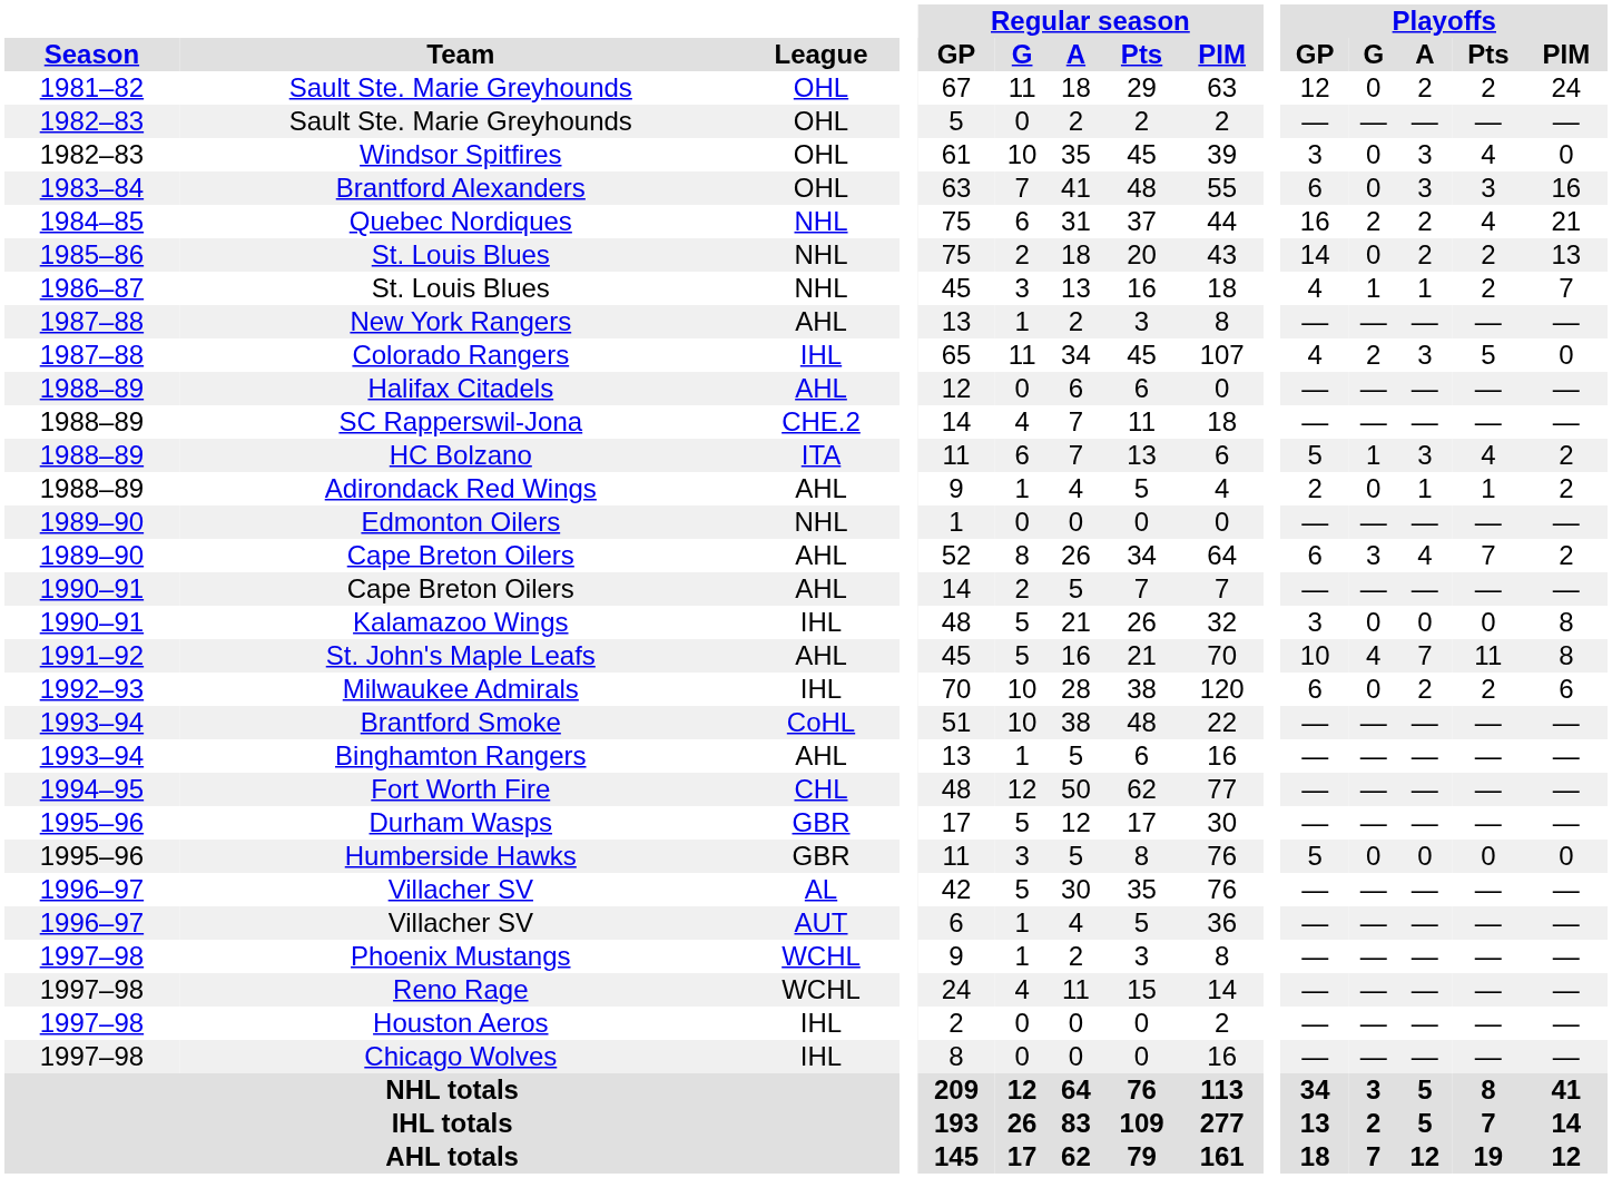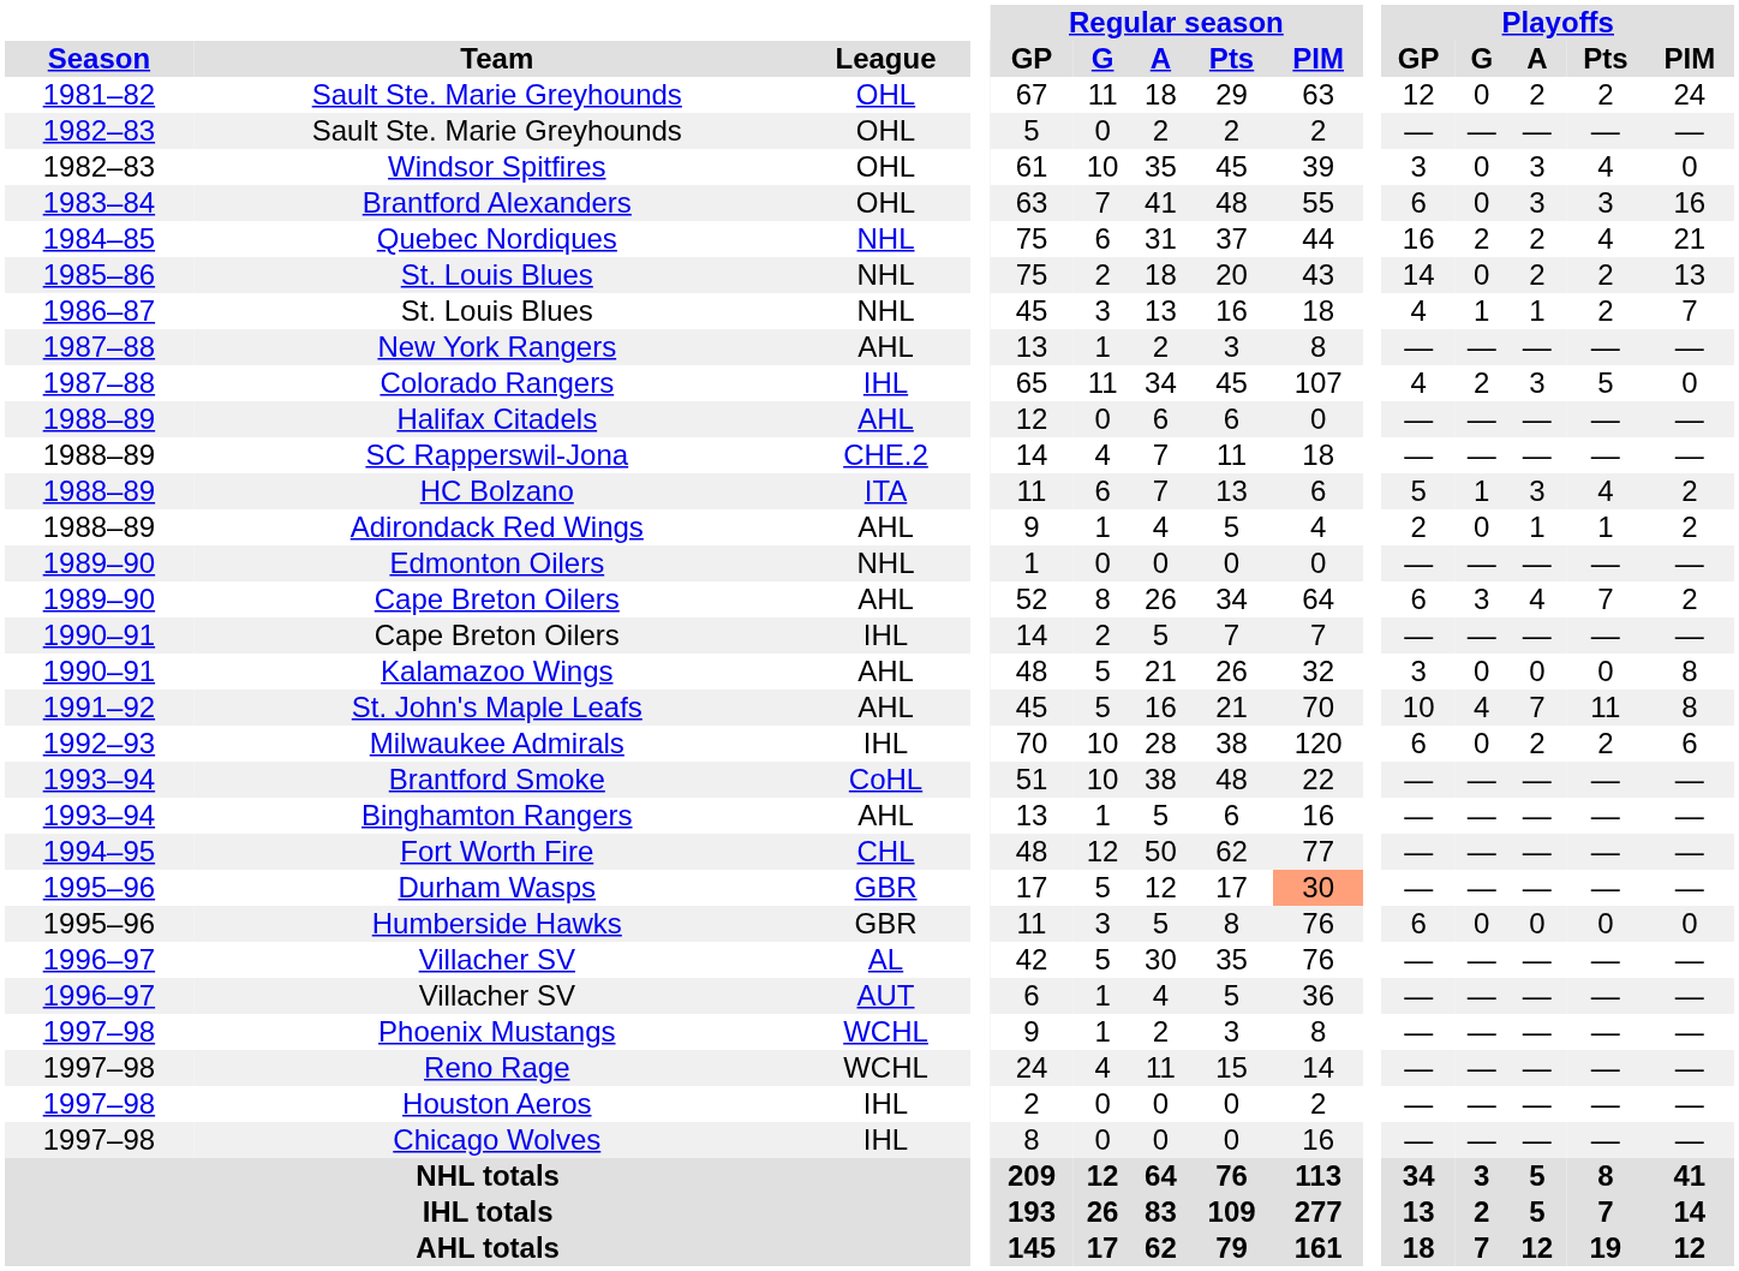1990–91 / Cape Breton Oilers | League: AHL -> IHL
Kalamazoo Wings | League: IHL -> AHL
Durham Wasps | Regular season / PIM: no background -> lightsalmon background
Humberside Hawks | Playoffs / GP: 5 -> 6
